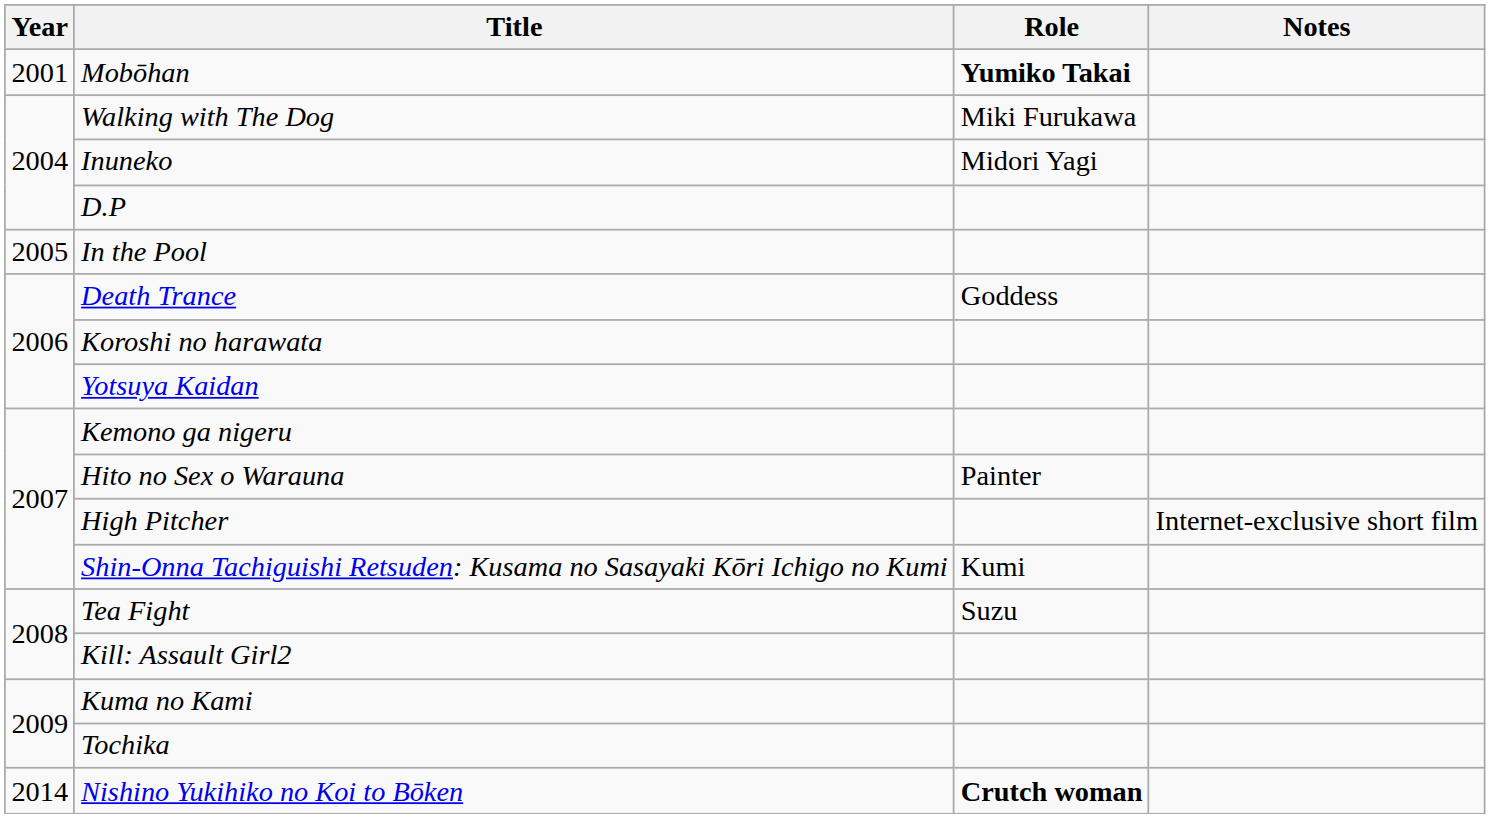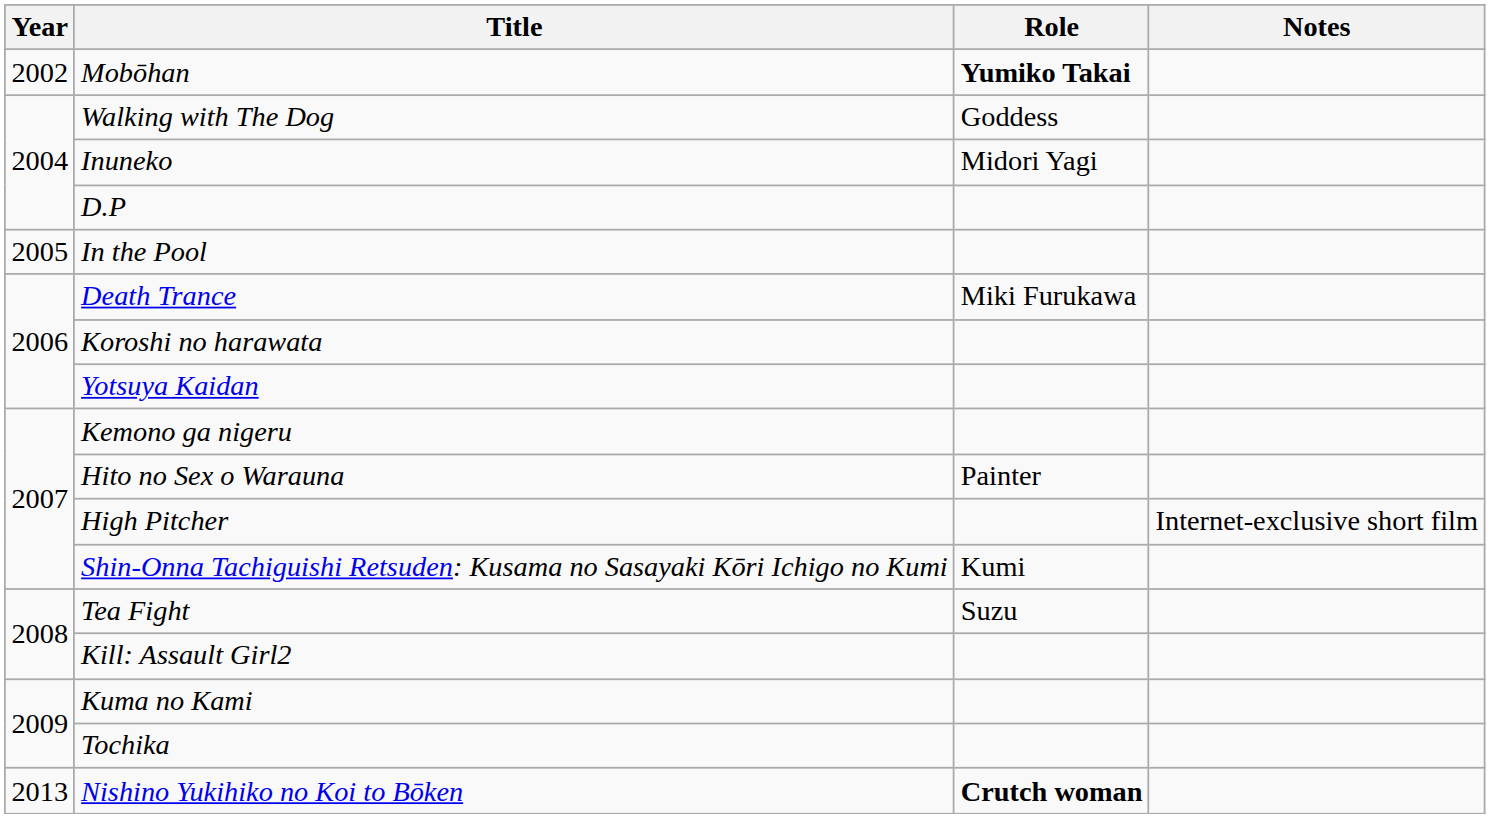Mobōhan | Year: 2001 -> 2002
Walking with The Dog | Role: Miki Furukawa -> Goddess
Death Trance | Role: Goddess -> Miki Furukawa
Nishino Yukihiko no Koi to Bōken | Year: 2014 -> 2013
